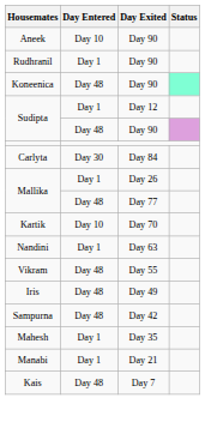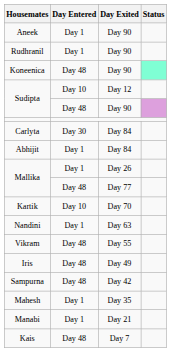Aneek | Day Entered: Day 10 -> Day 1
Sudipta / Day 12 | Day Entered: Day 1 -> Day 10
+ row: Abhijit | Day 1 | Day 84
